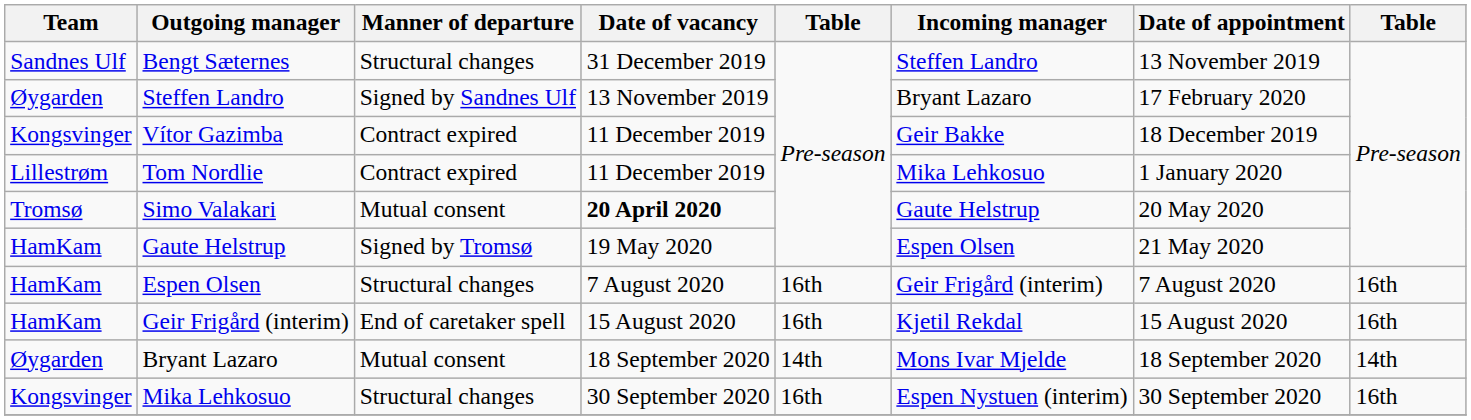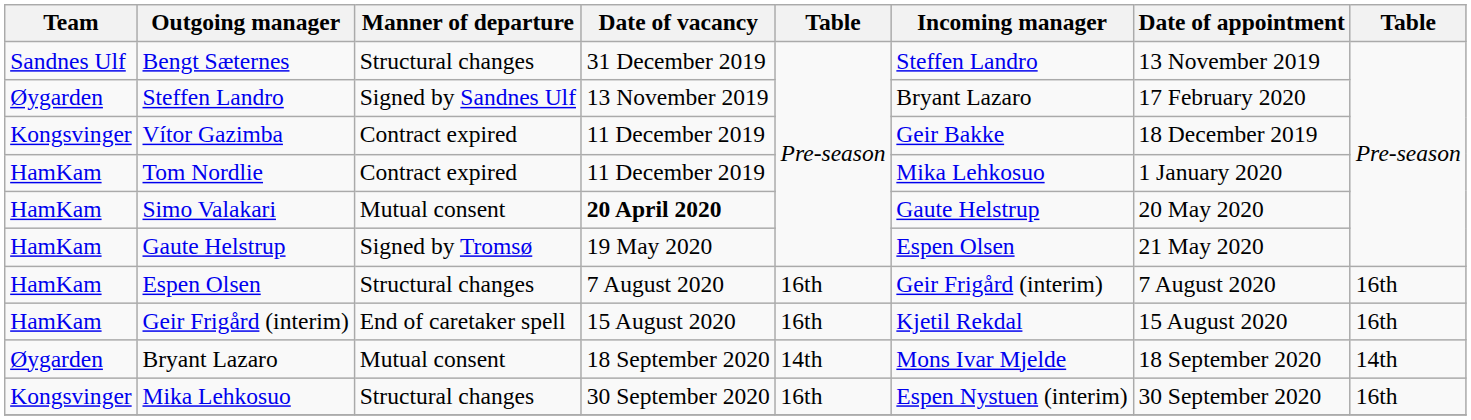Tom Nordlie | Team: Lillestrøm -> HamKam
Simo Valakari | Team: Tromsø -> HamKam
